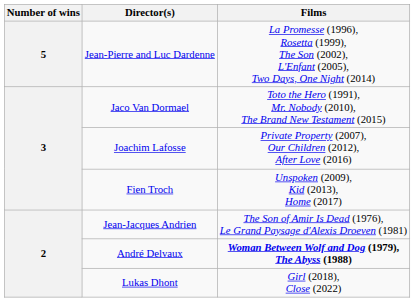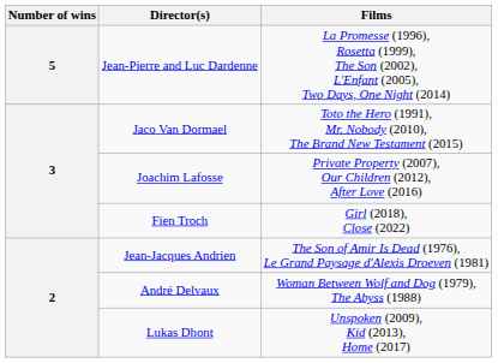Fien Troch | Films: Unspoken (2009), Kid (2013), Home (2017) -> Girl (2018), Close (2022)
André Delvaux | Films: bold -> normal
Lukas Dhont | Films: Girl (2018), Close (2022) -> Unspoken (2009), Kid (2013), Home (2017)
